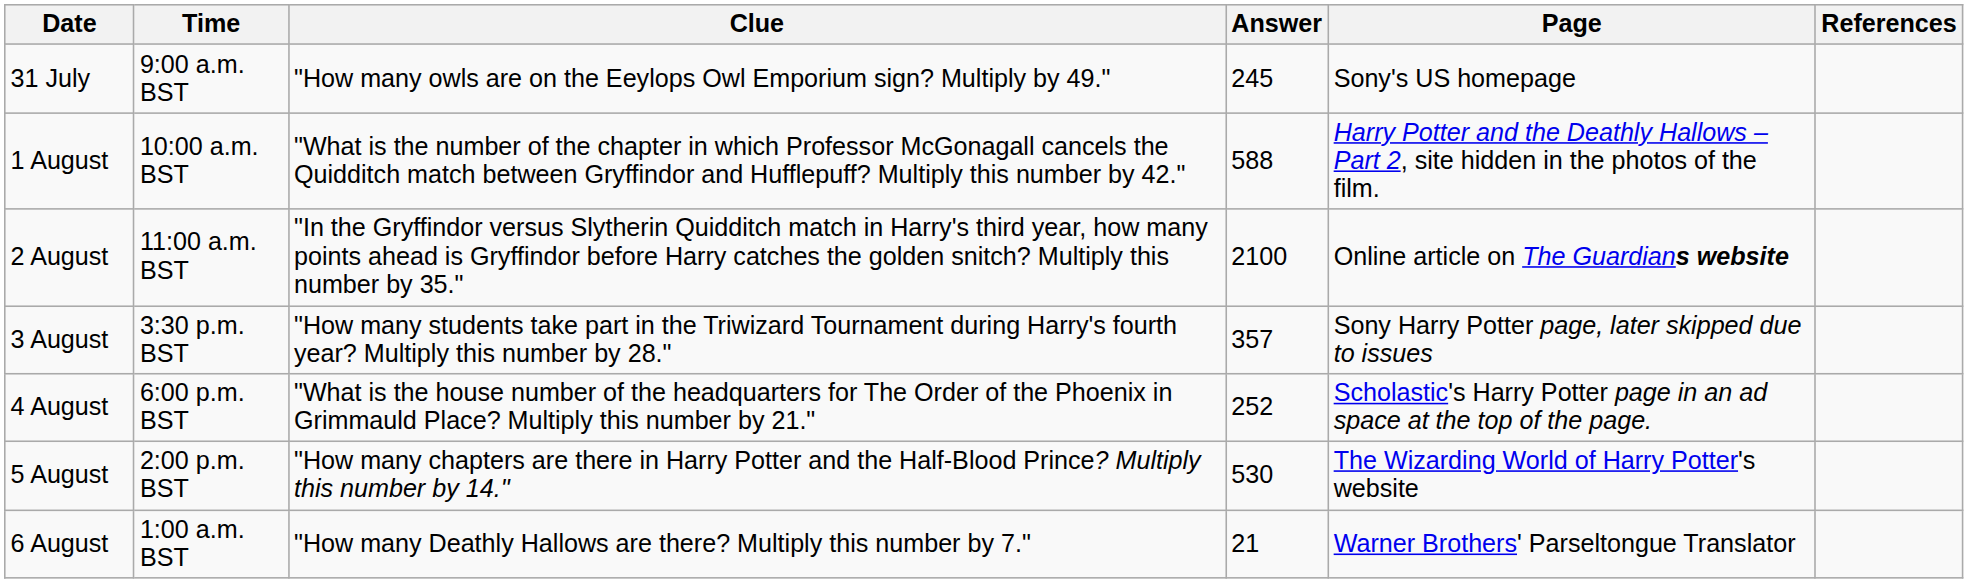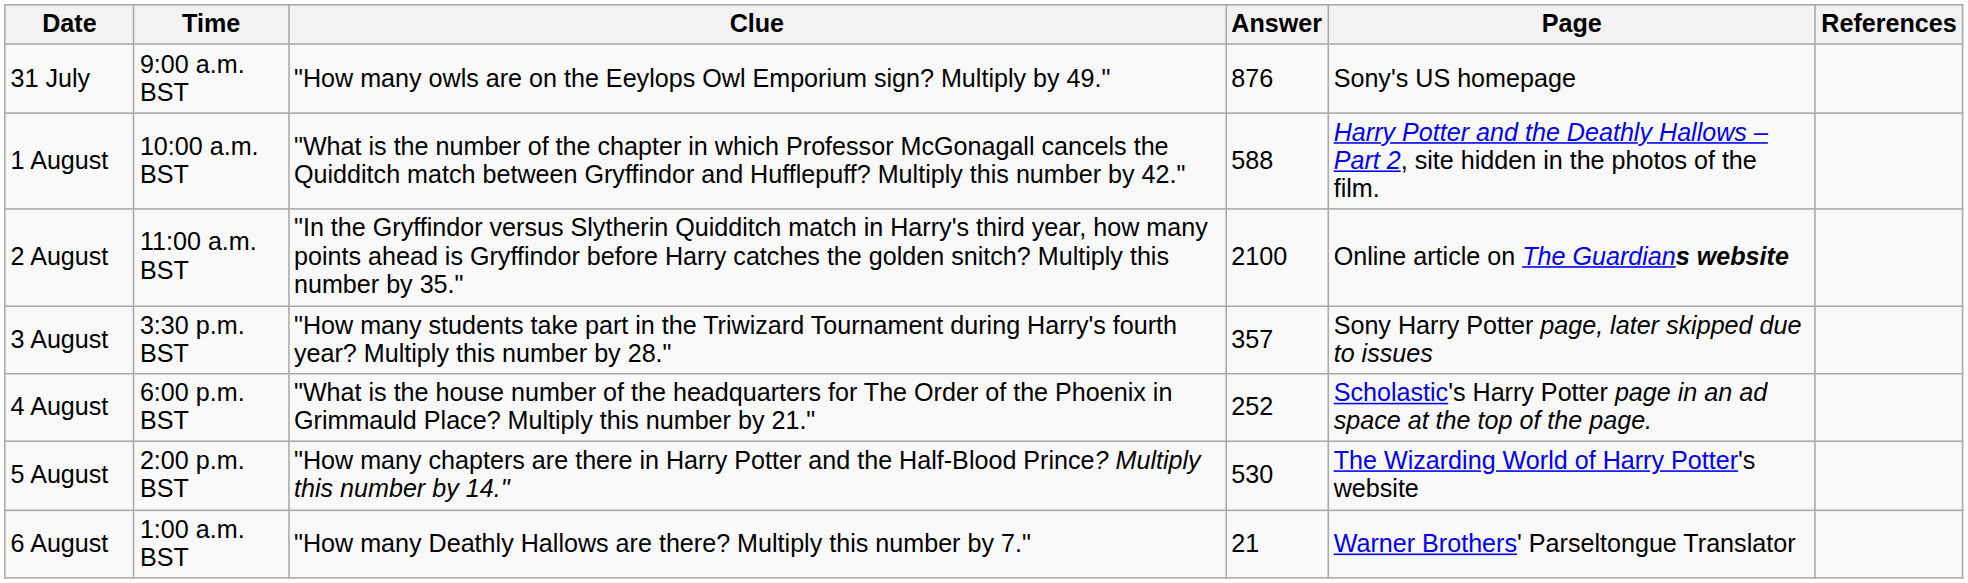31 July | Answer: 245 -> 876
